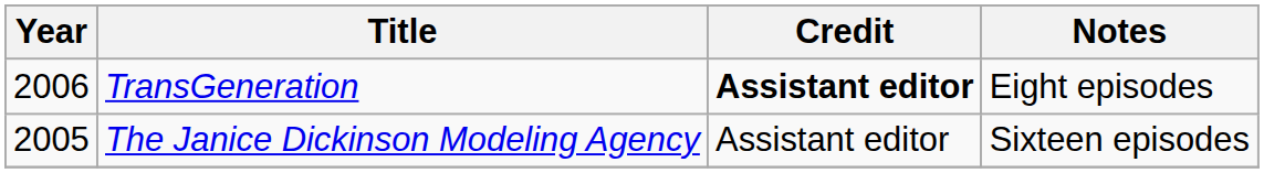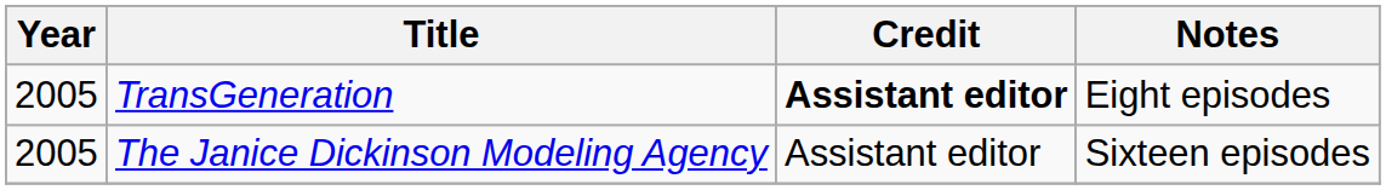TransGeneration | Year: 2006 -> 2005
